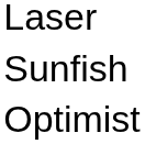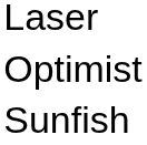rows swapped: Sunfish <-> Optimist
